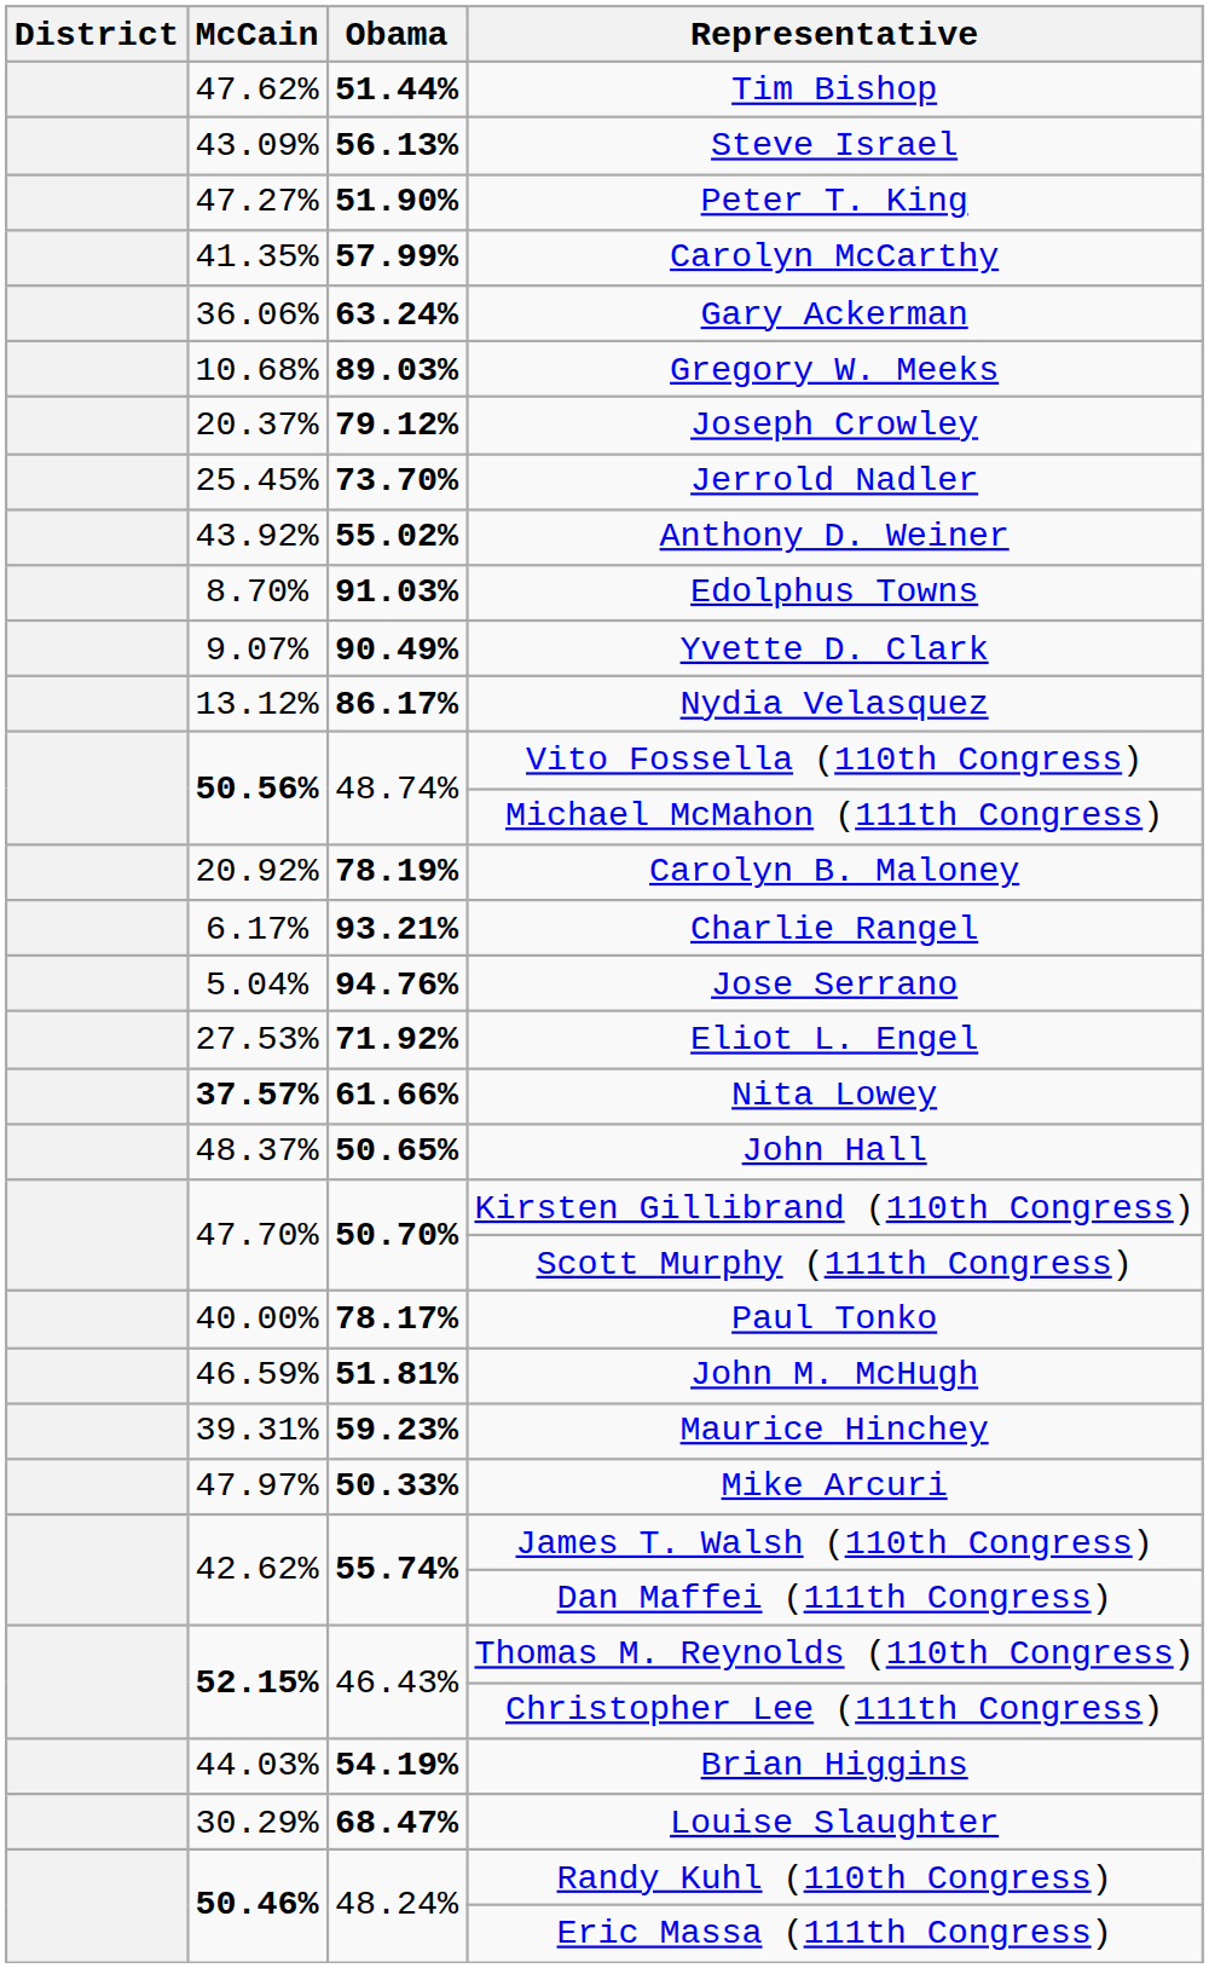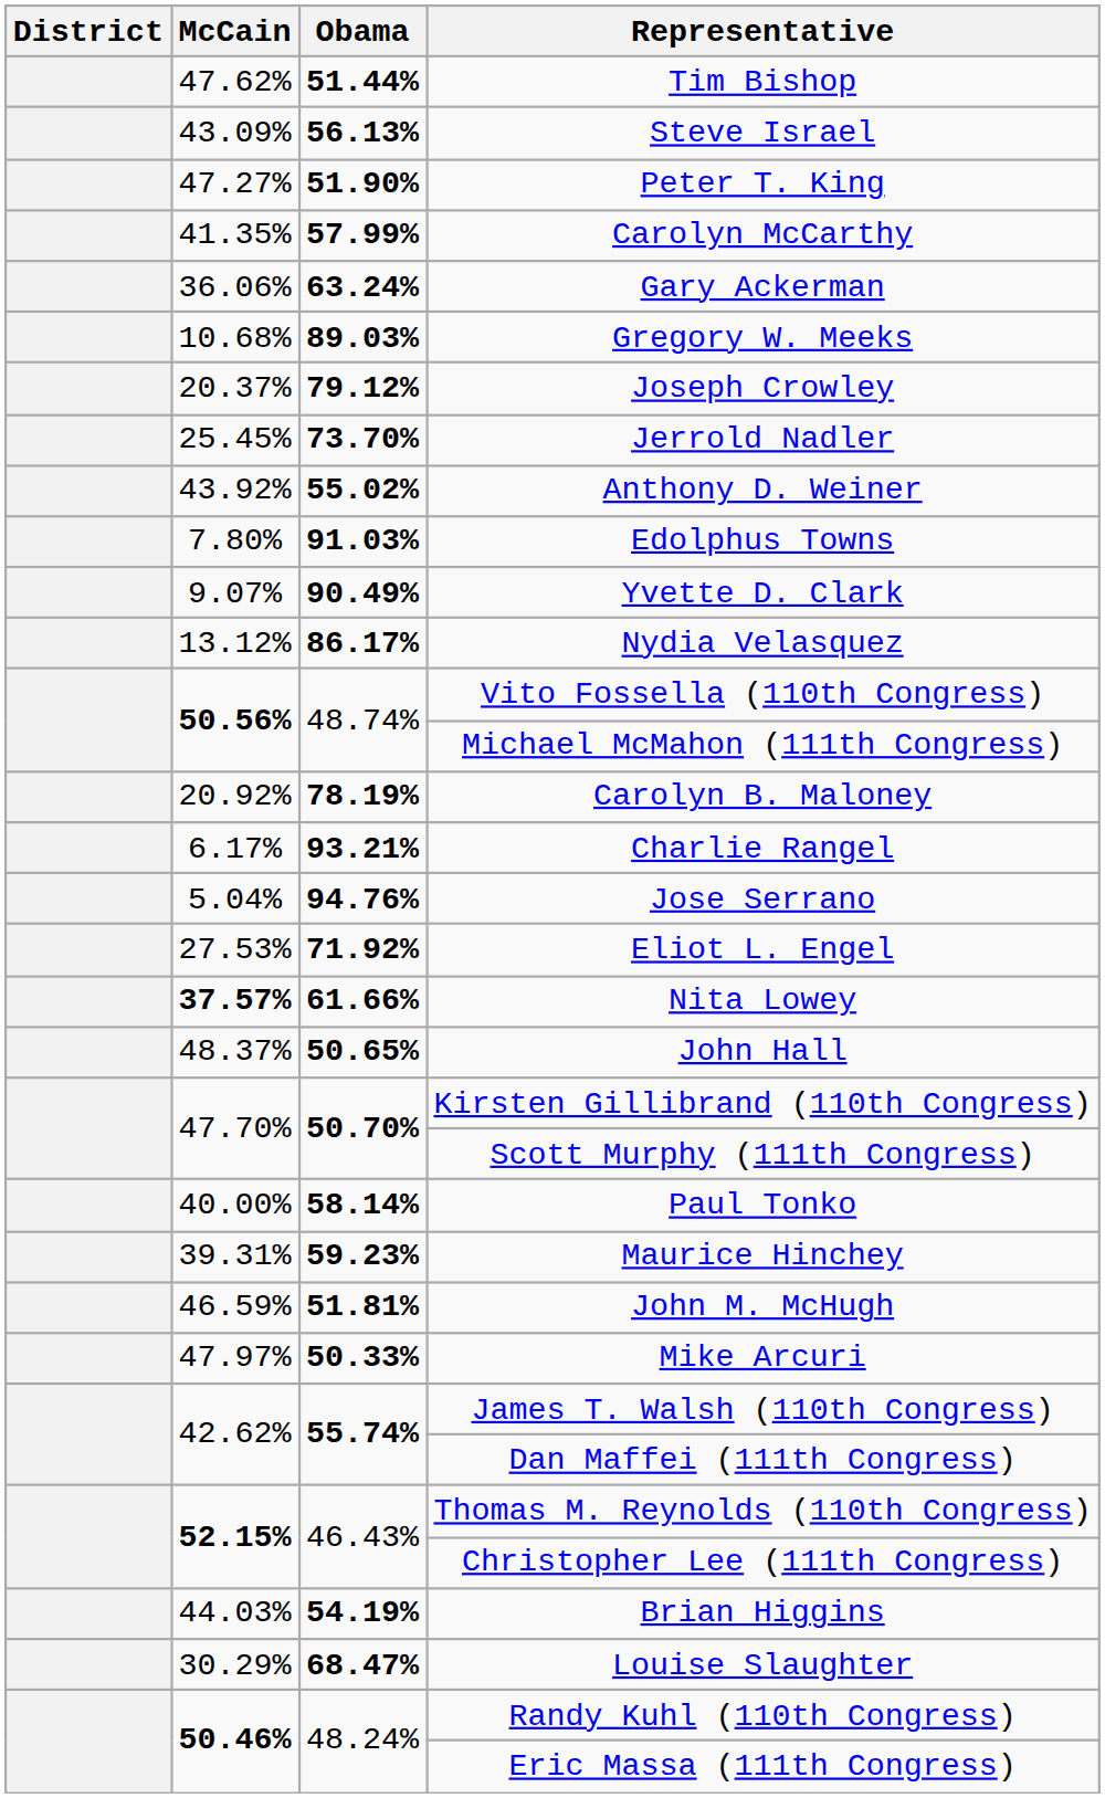Edolphus Towns | McCain: 8.70% -> 7.80%
Paul Tonko | Obama: 78.17% -> 58.14%
rows swapped: Maurice Hinchey <-> John M. McHugh
